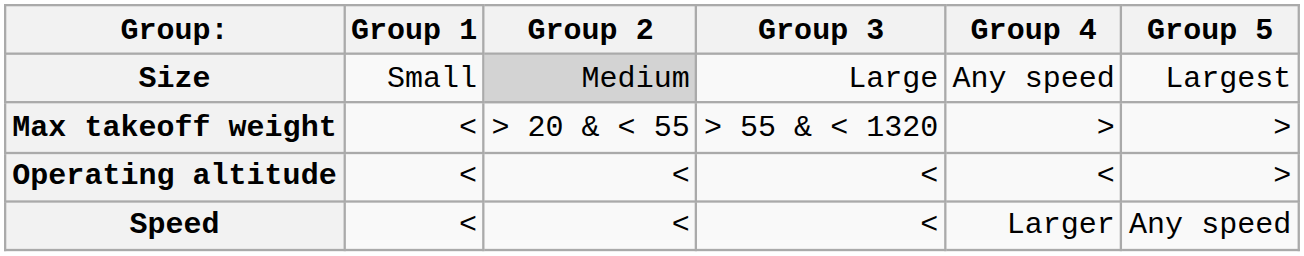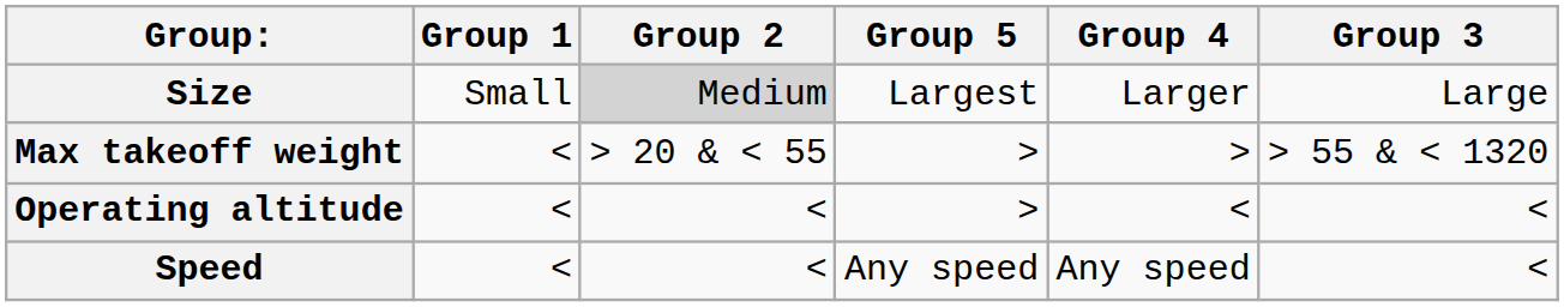columns swapped: Group 3 <-> Group 5
Size | Group 4: Any speed -> Larger
Speed | Group 4: Larger -> Any speed
